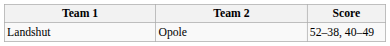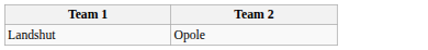- column: Score | 52–38, 40–49
